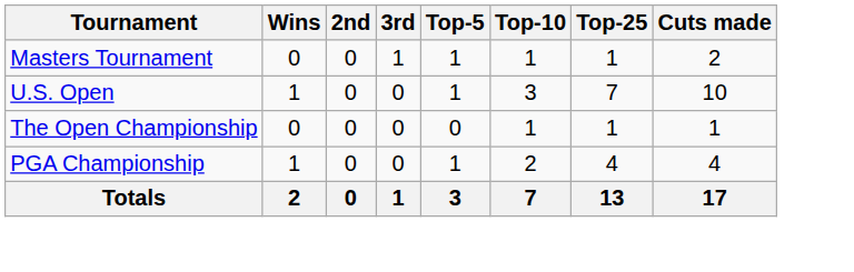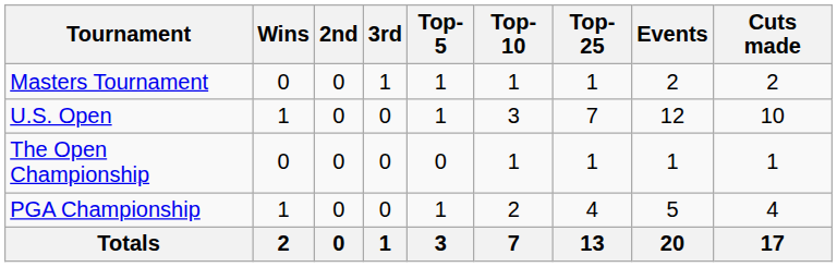+ column: Events | 2 | 12 | 1 | 5 | 20
